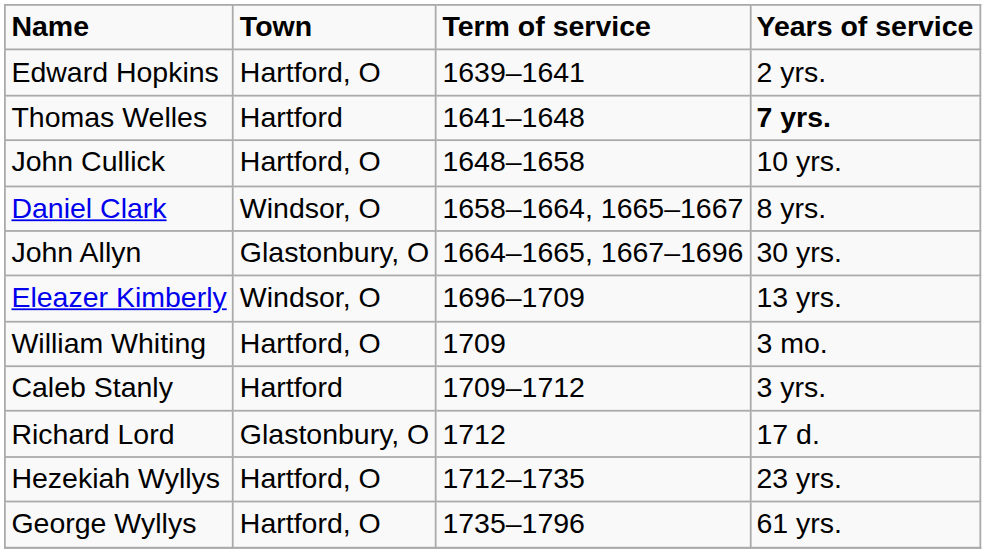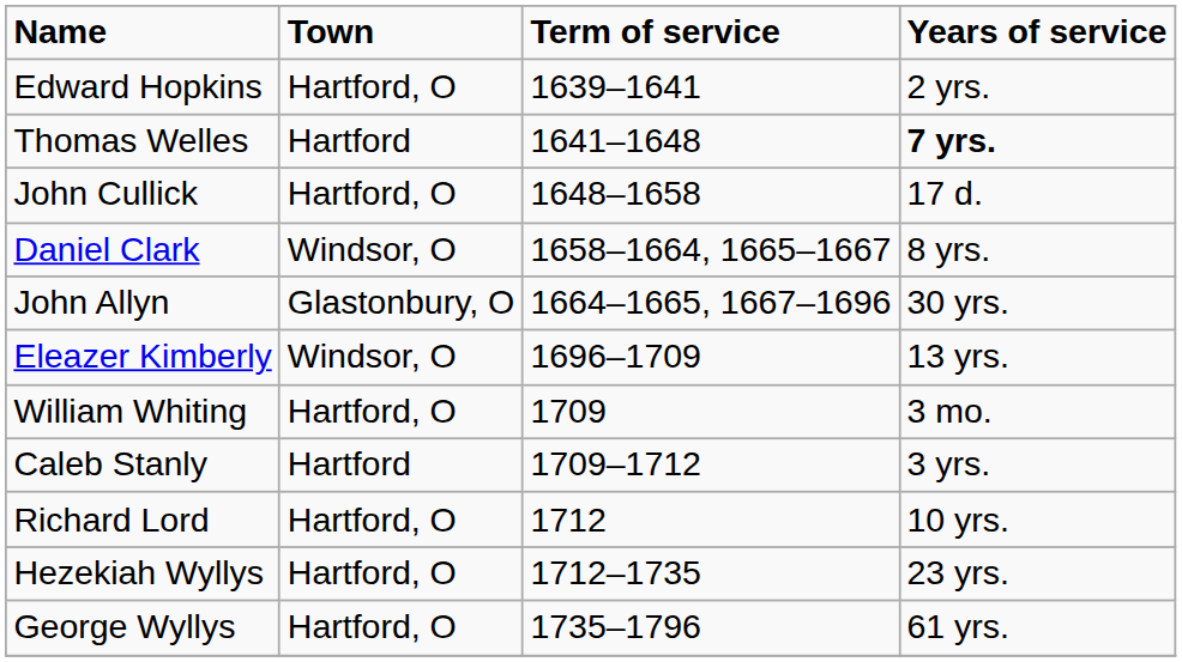John Cullick | Years of service: 10 yrs. -> 17 d.
Richard Lord | Town: Glastonbury, O -> Hartford, O
Richard Lord | Years of service: 17 d. -> 10 yrs.
